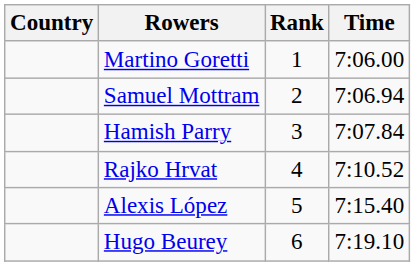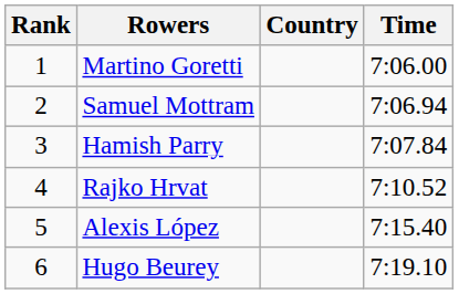columns swapped: Rank <-> Country
